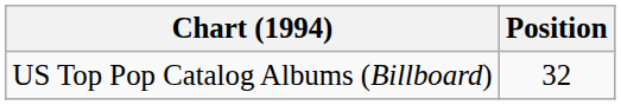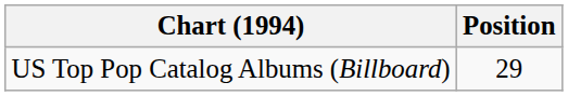US Top Pop Catalog Albums (Billboard) | Position: 32 -> 29
